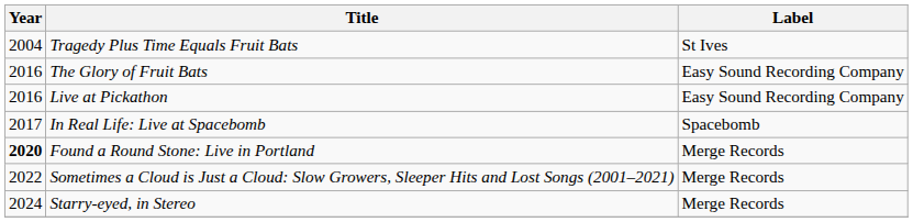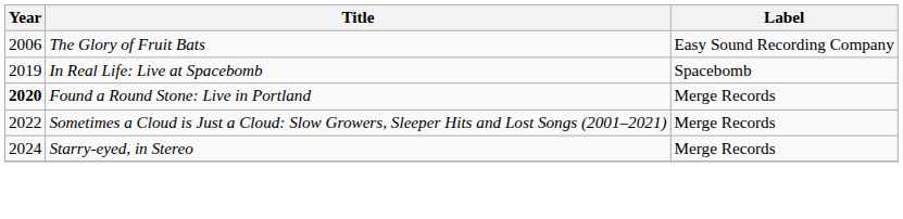- row: 2004 | Tragedy Plus Time Equals Fruit Bats | St Ives
The Glory of Fruit Bats | Year: 2016 -> 2006
- row: 2016 | Live at Pickathon | Easy Sound Recording Company
In Real Life: Live at Spacebomb | Year: 2017 -> 2019
